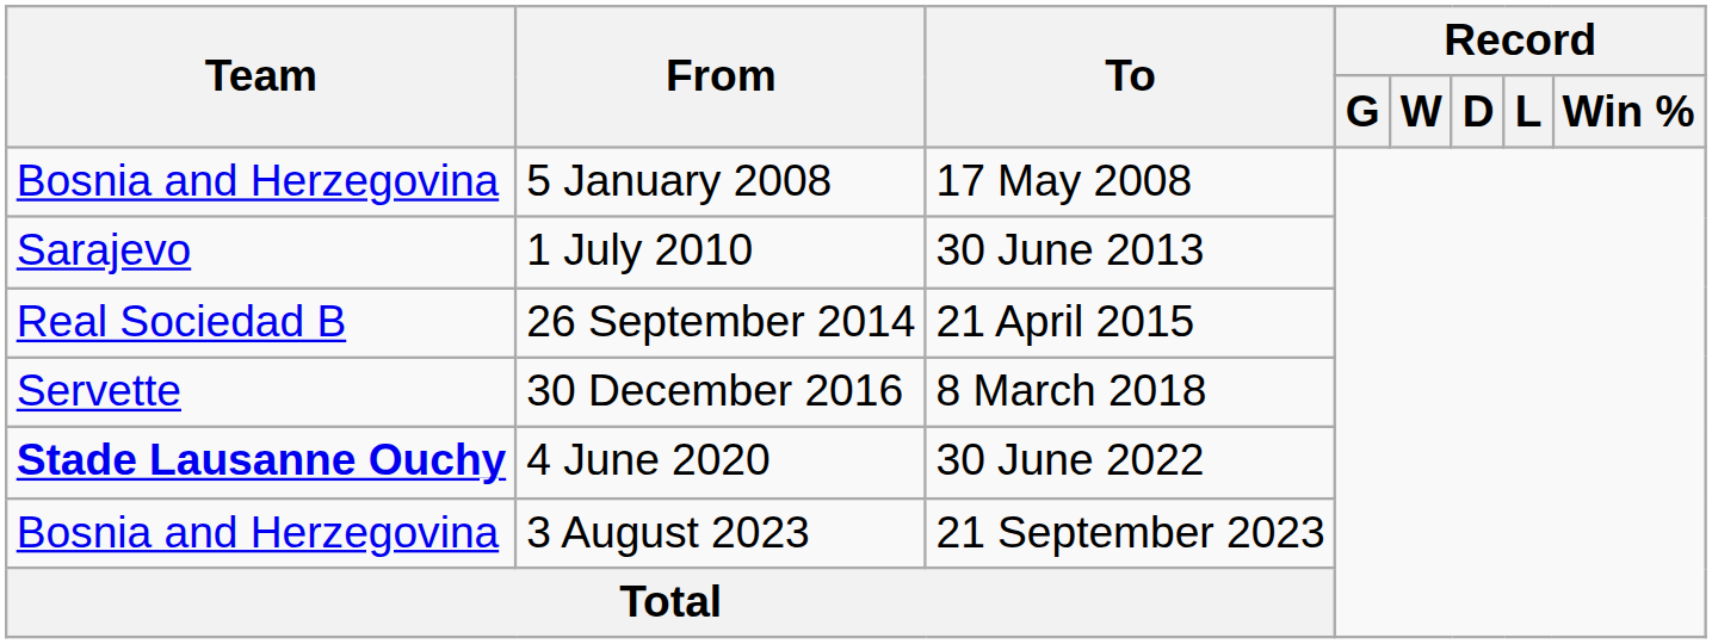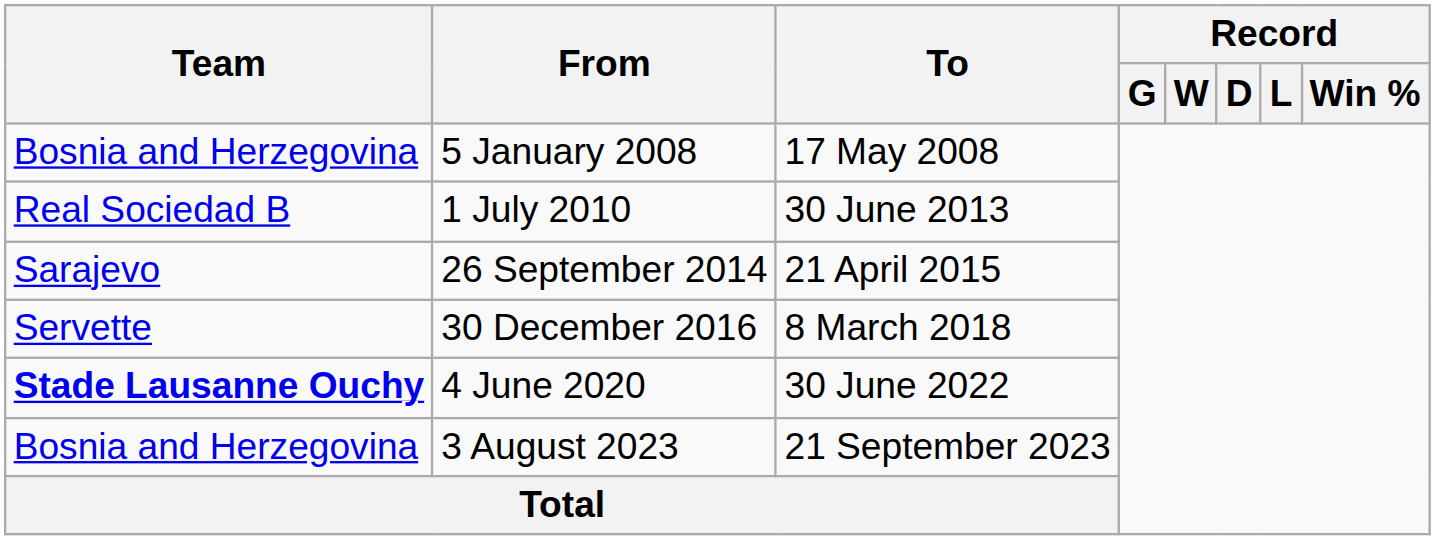1 July 2010 | Team: Sarajevo -> Real Sociedad B
26 September 2014 | Team: Real Sociedad B -> Sarajevo
